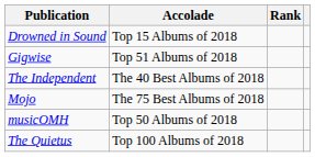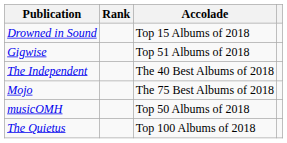columns swapped: Accolade <-> Rank
